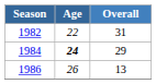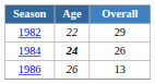1982 | Overall: 31 -> 29
1984 | Overall: 29 -> 26
